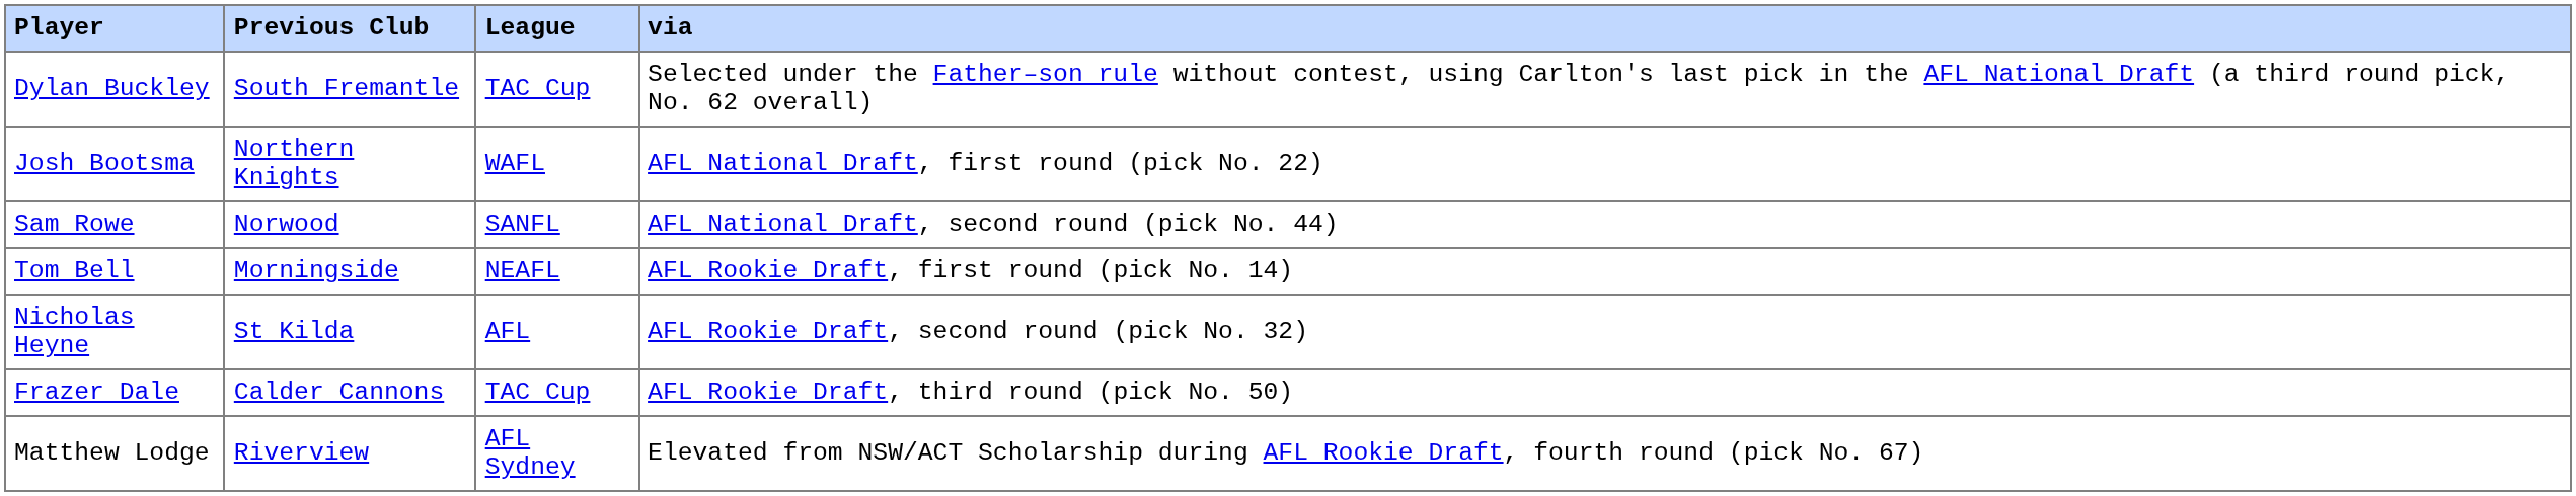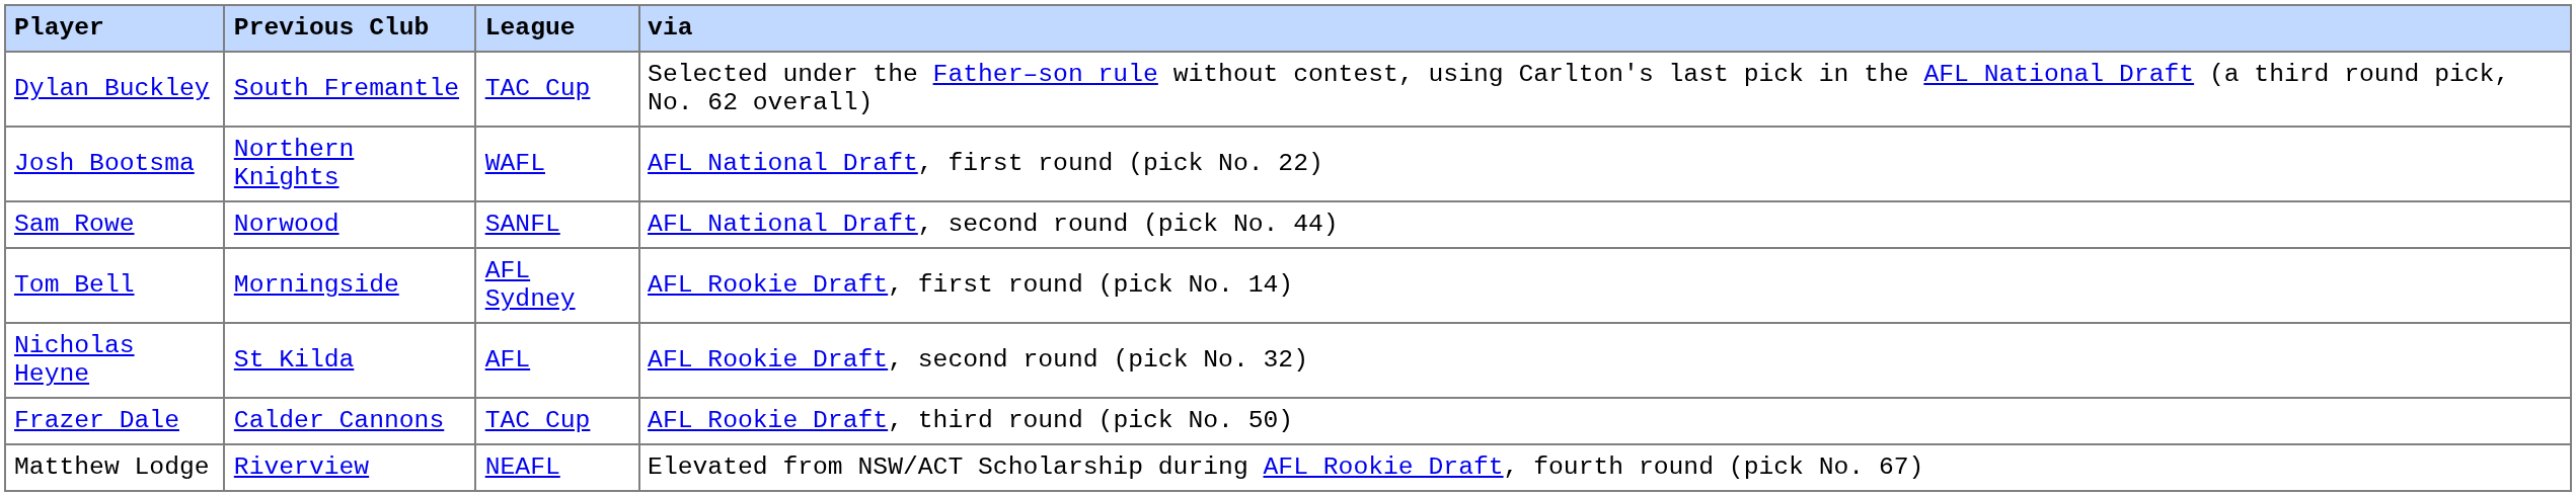Tom Bell | League: NEAFL -> AFL Sydney
Matthew Lodge | League: AFL Sydney -> NEAFL
